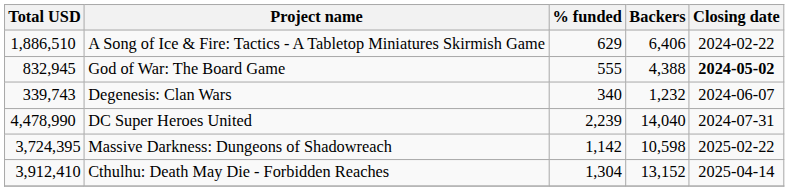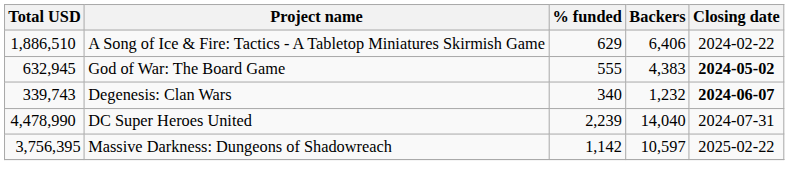God of War: The Board Game | Total USD: 832,945 -> 632,945
God of War: The Board Game | Backers: 4,388 -> 4,383
Degenesis: Clan Wars | Closing date: normal -> bold
Massive Darkness: Dungeons of Shadowreach | Total USD: 3,724,395 -> 3,756,395
Massive Darkness: Dungeons of Shadowreach | Backers: 10,598 -> 10,597
- row: 3,912,410 | Cthulhu: Death May Die - Forbidden Reaches | 1,304 | 13,152 | 2025-04-14
